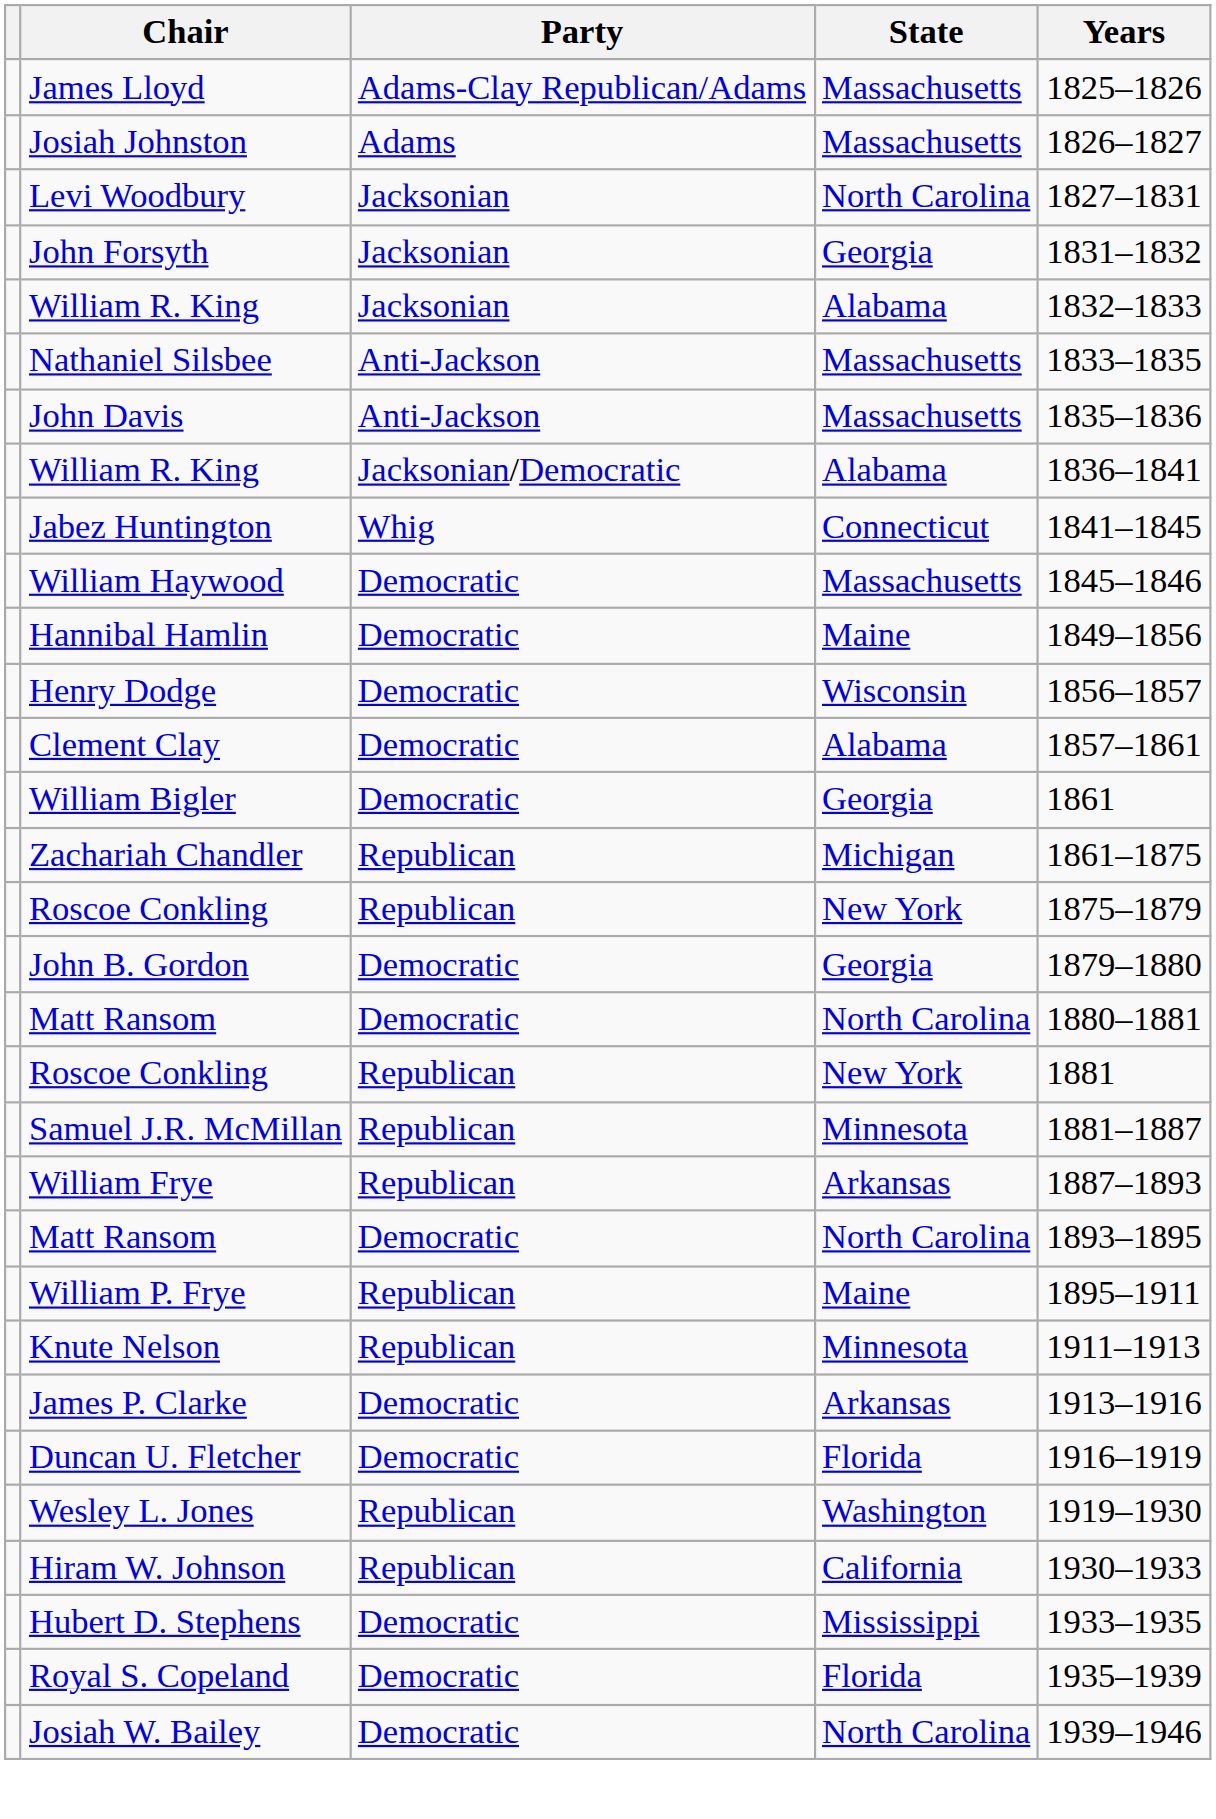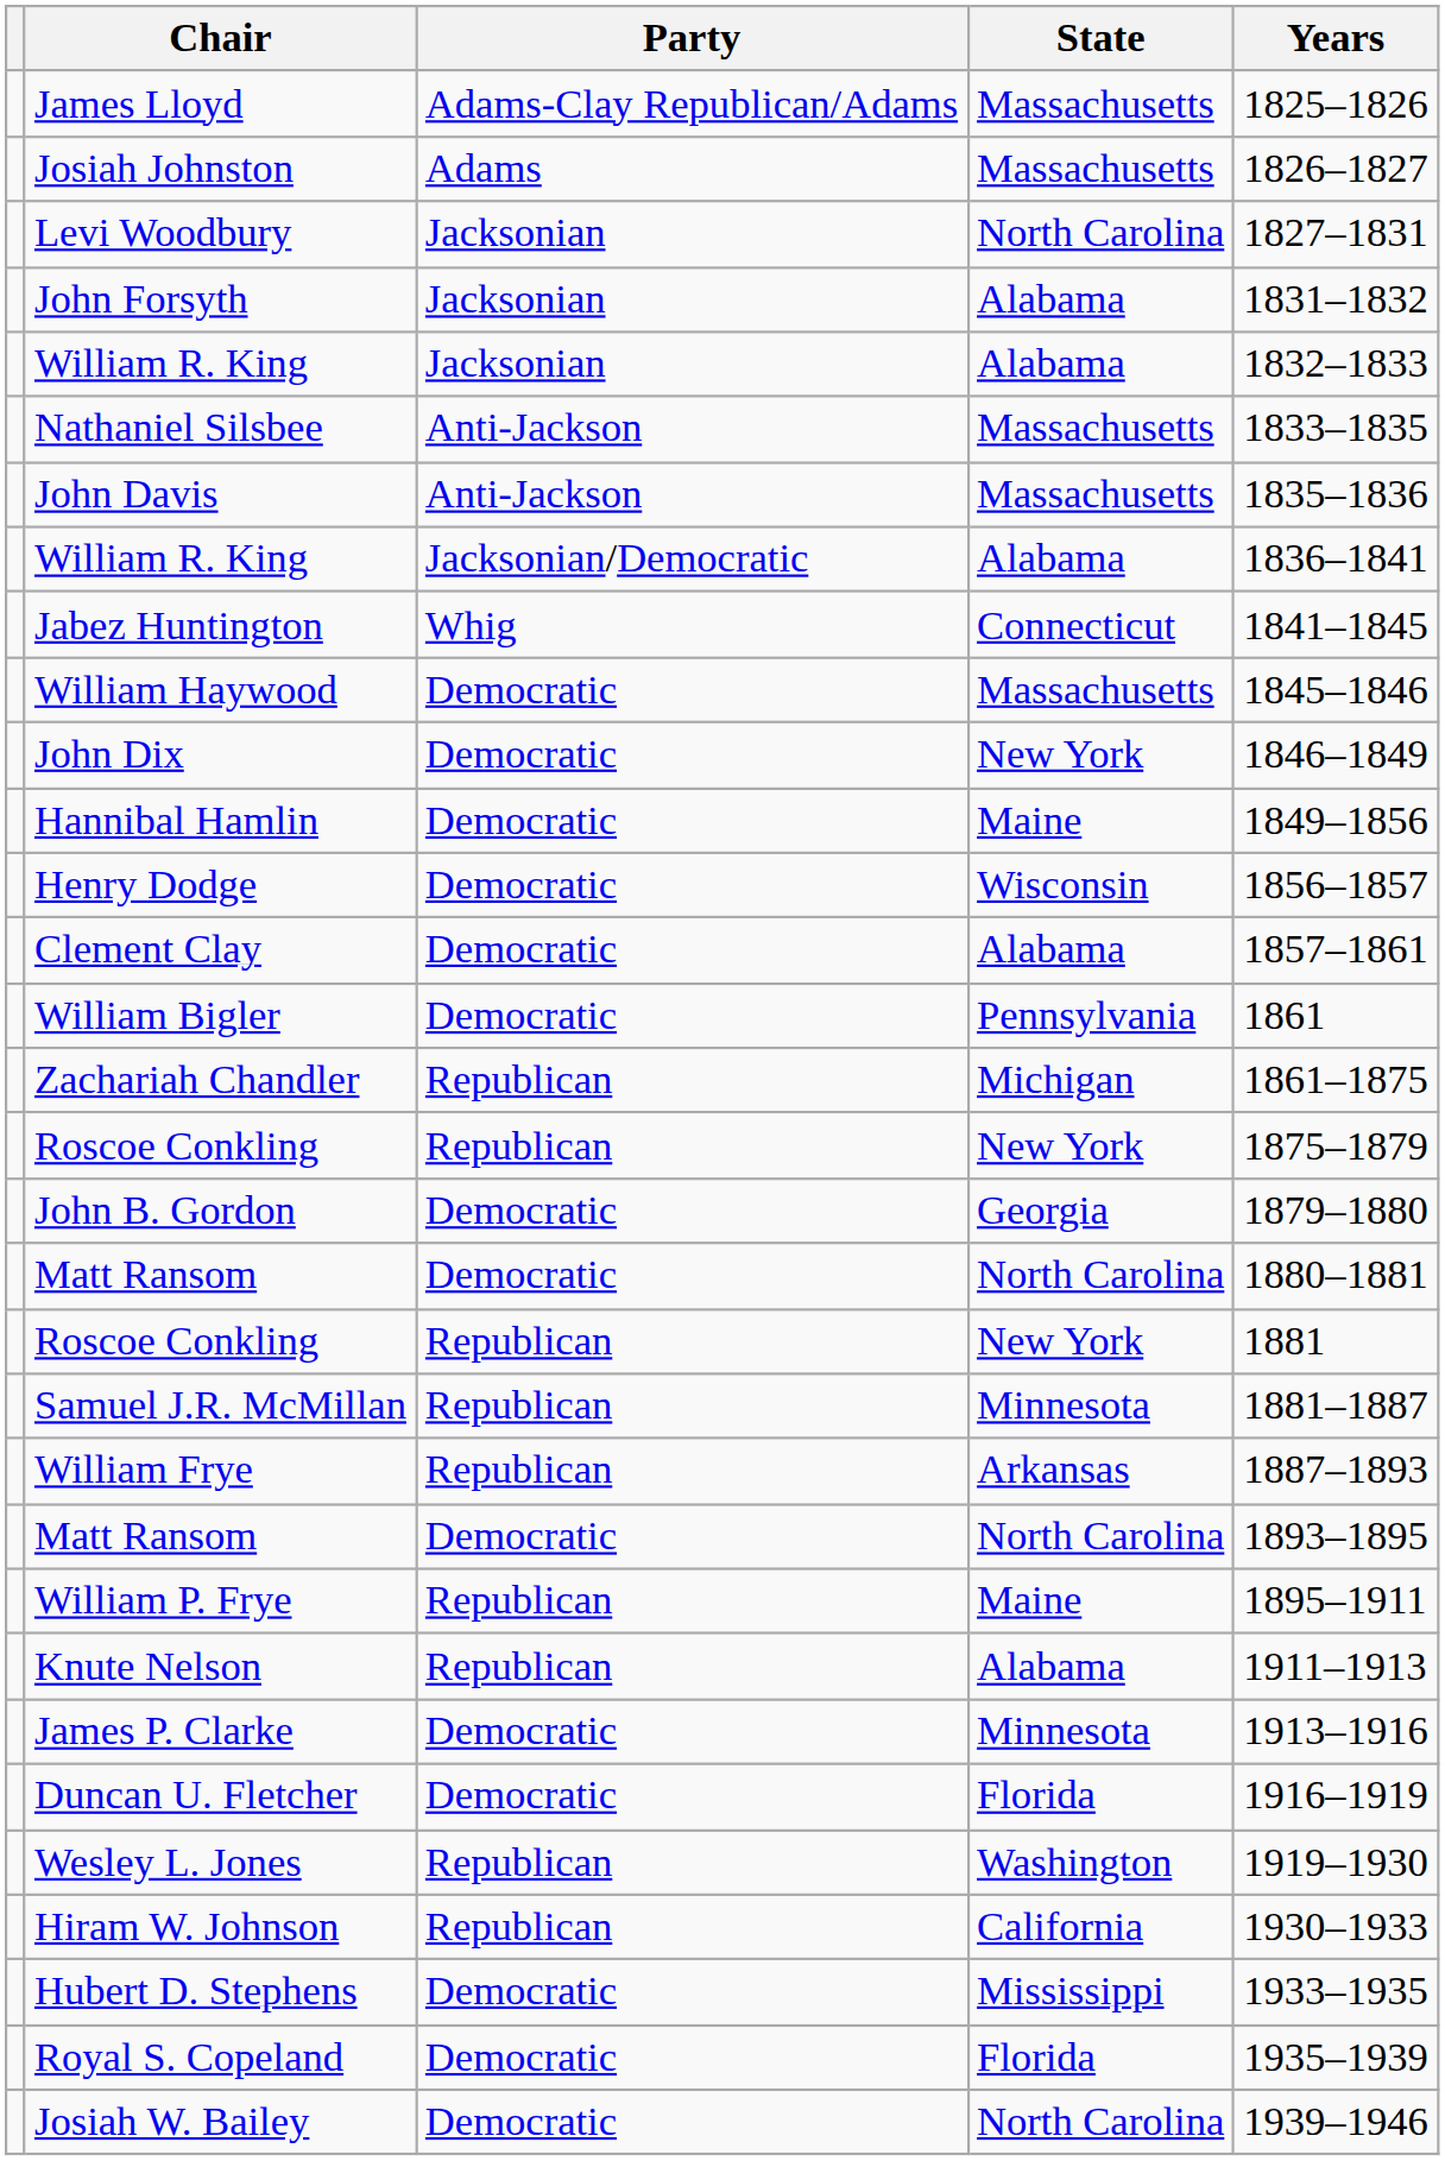John Forsyth | State: Georgia -> Alabama
+ row: John Dix | Democratic | New York | 1846–1849
William Bigler | State: Georgia -> Pennsylvania
Knute Nelson | State: Minnesota -> Alabama
James P. Clarke | State: Arkansas -> Minnesota
